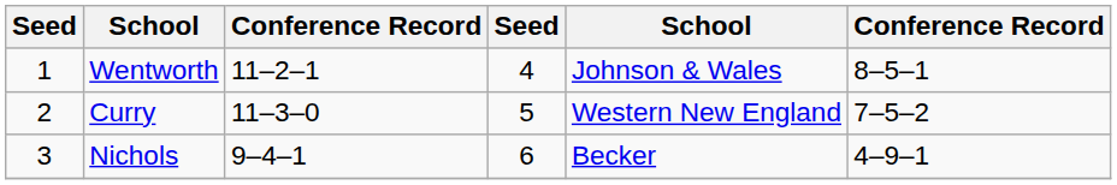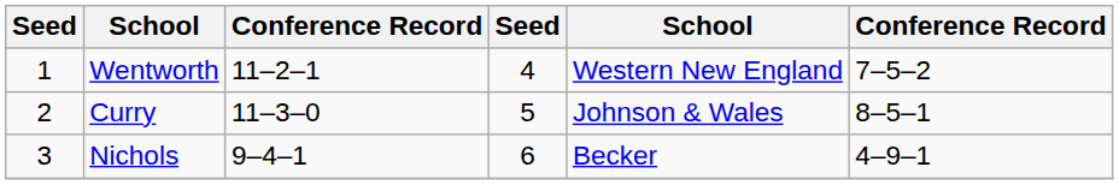Wentworth | column 5: Johnson & Wales -> Western New England
Wentworth | column 6: 8–5–1 -> 7–5–2
Curry | column 5: Western New England -> Johnson & Wales
Curry | column 6: 7–5–2 -> 8–5–1
